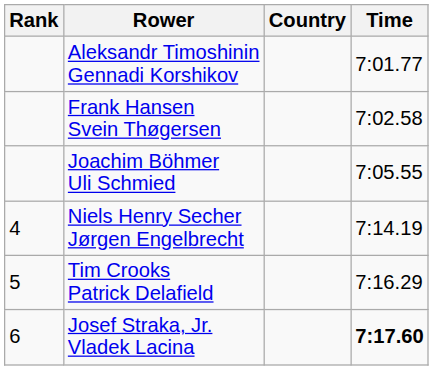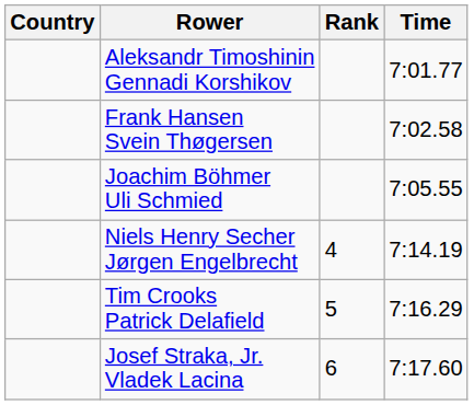columns swapped: Rank <-> Country
Josef Straka, Jr. Vladek Lacina | Time: bold -> normal
